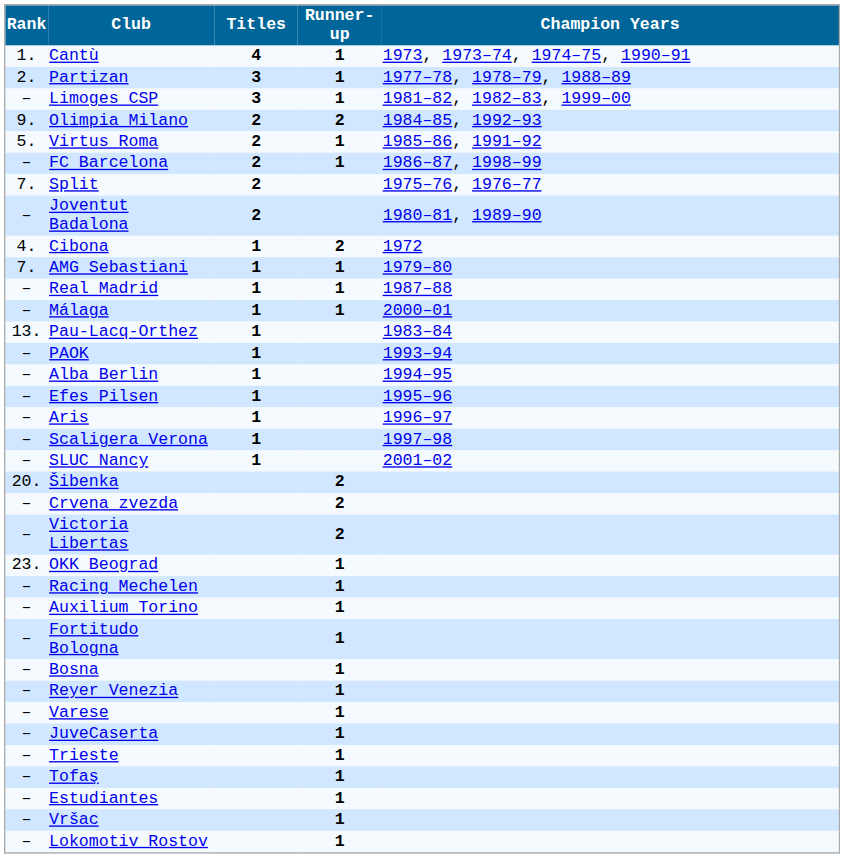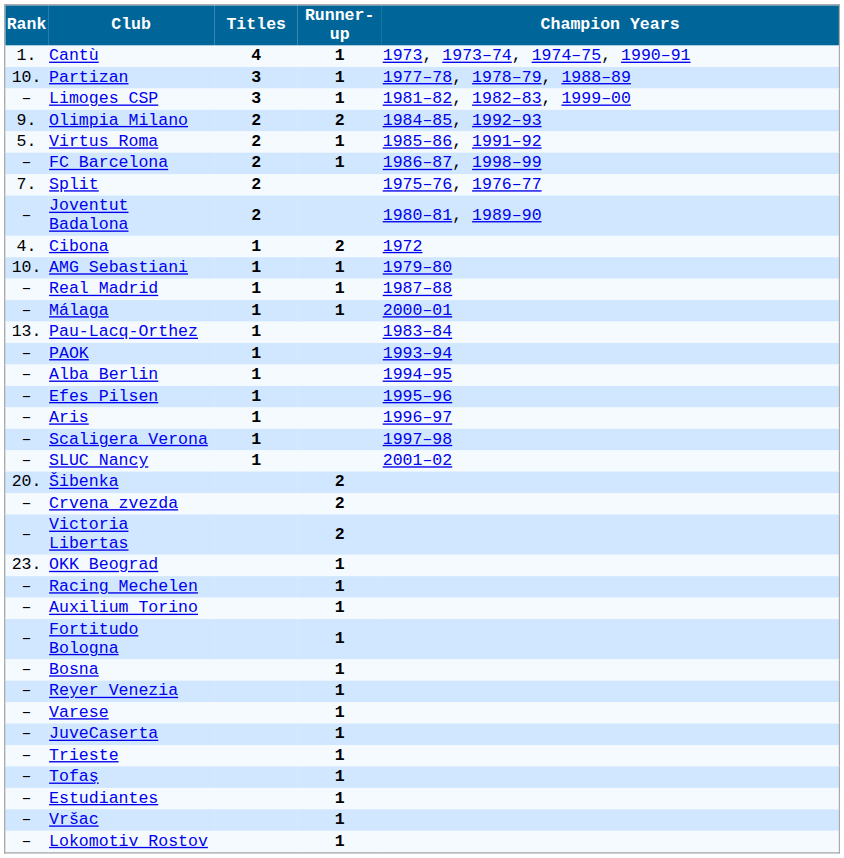Partizan | Rank: 2. -> 10.
AMG Sebastiani | Rank: 7. -> 10.
